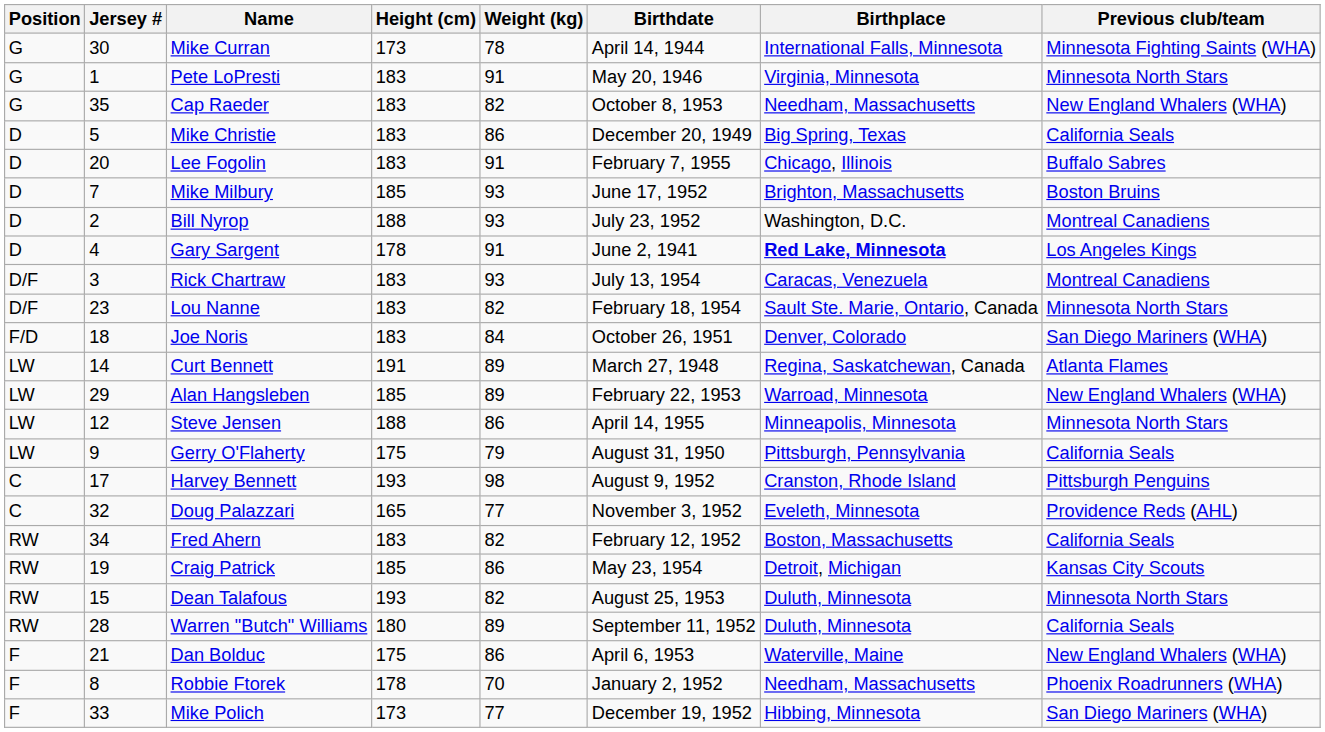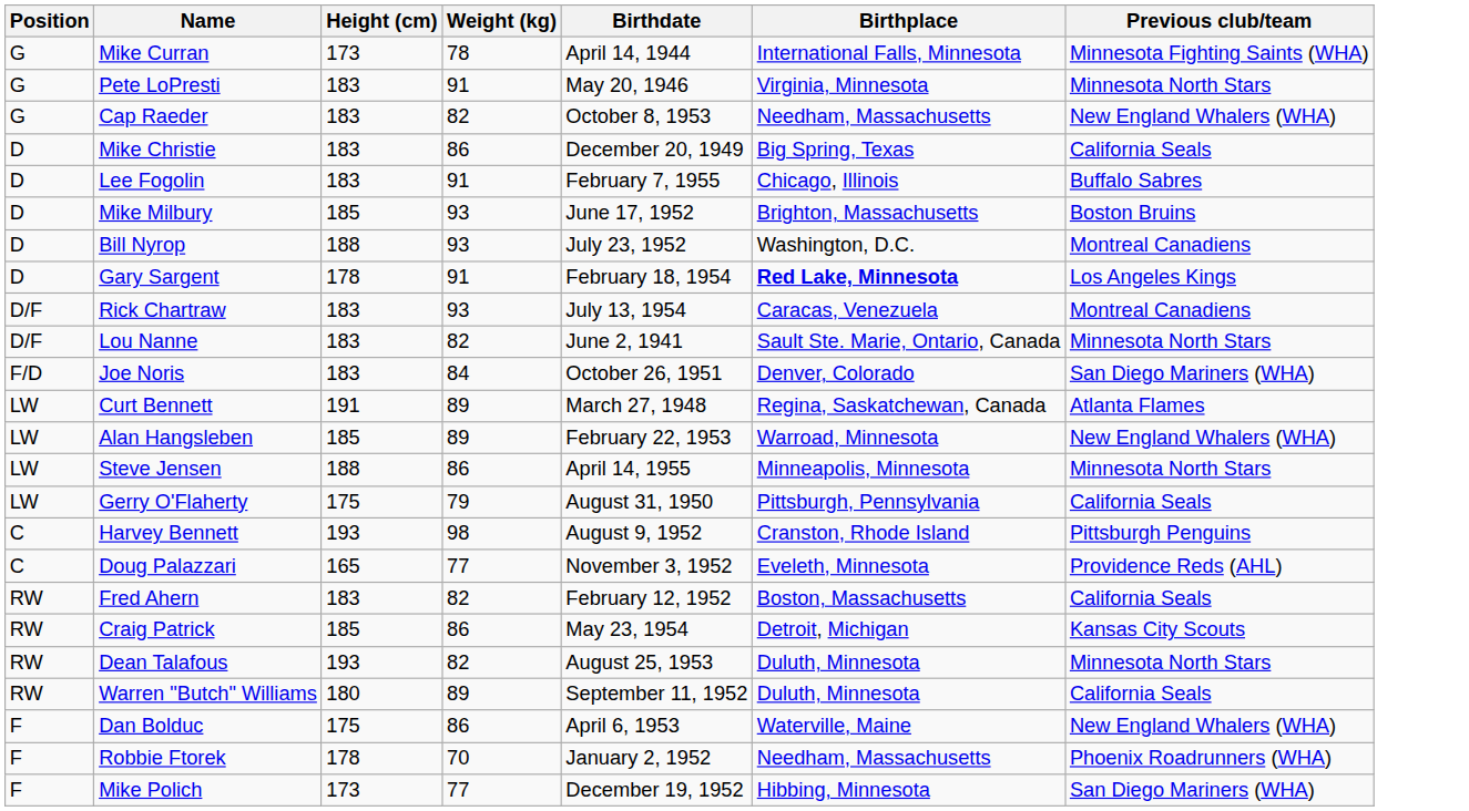- column: Jersey # | 30 | 1 | 35 | 5 | 20 | 7 | 2 | 4 | 3 | 23 | 18 | 14 | 29 | 12 | 9 | 17 | 32 | 34 | 19 | 15 | 28 | 21 | 8 | 33
Gary Sargent | Birthdate: June 2, 1941 -> February 18, 1954
Lou Nanne | Birthdate: February 18, 1954 -> June 2, 1941
